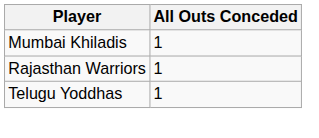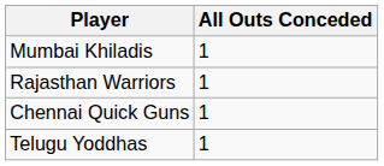+ row: Chennai Quick Guns | 1
